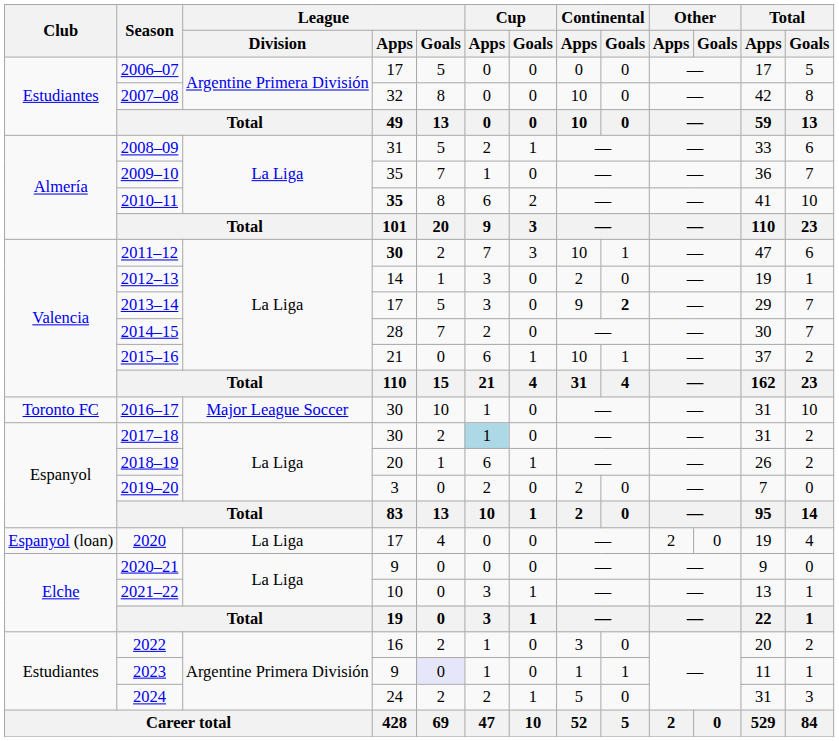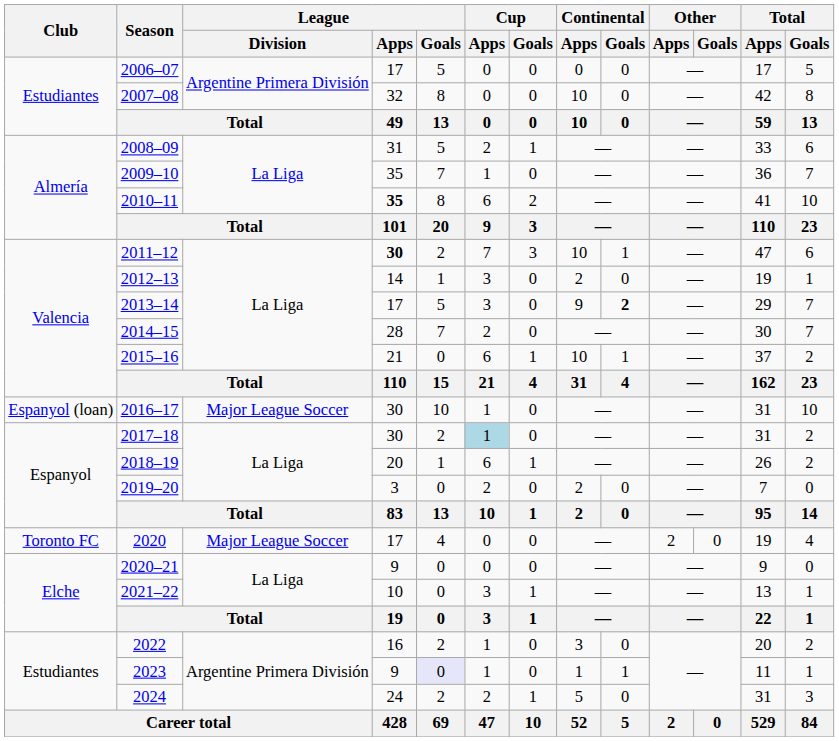2016–17 | Club: Toronto FC -> Espanyol (loan)
2020 | Club: Espanyol (loan) -> Toronto FC
2020 | League / Division: La Liga -> Major League Soccer
